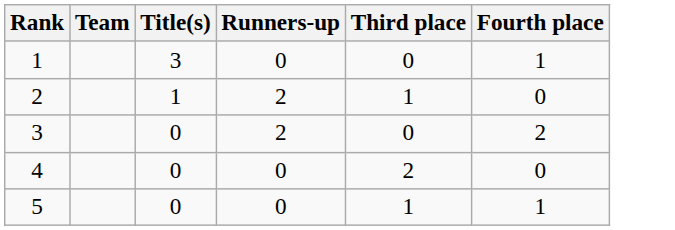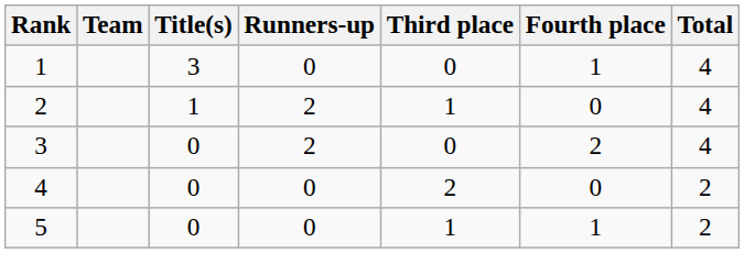+ column: Total | 4 | 4 | 4 | 2 | 2
